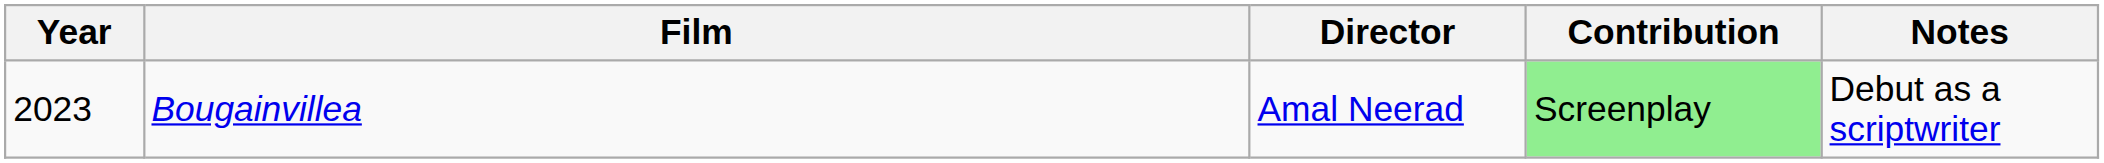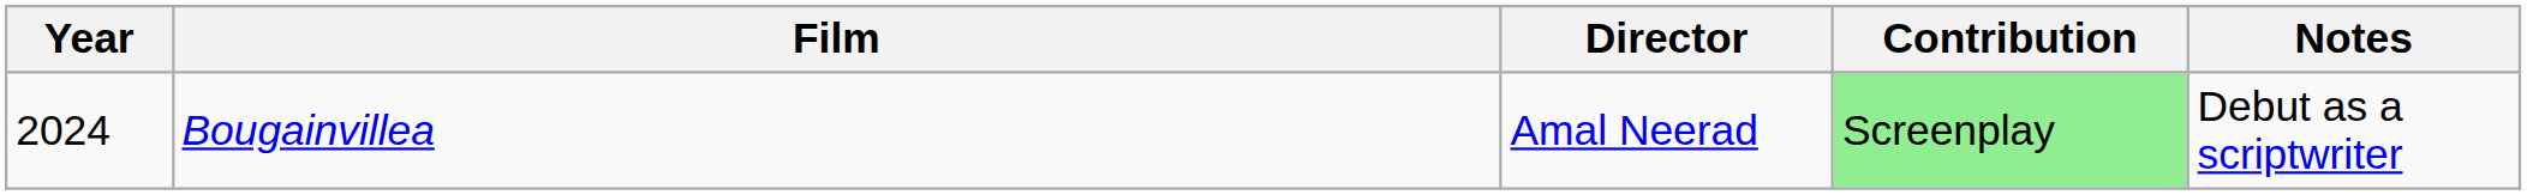Bougainvillea | Year: 2023 -> 2024
